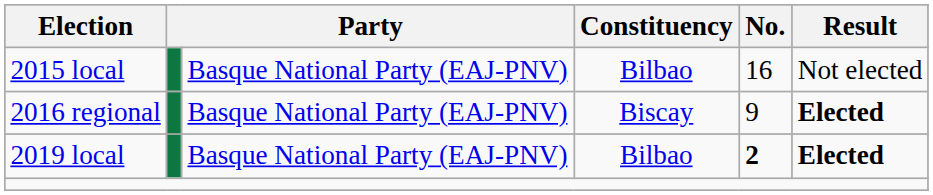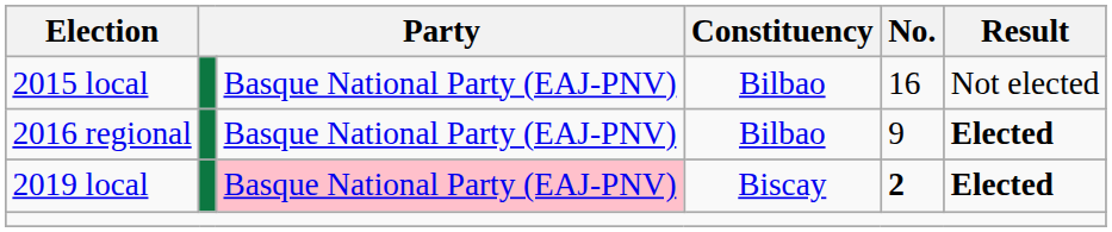2016 regional | Constituency: Biscay -> Bilbao
2019 local | column 3: no background -> pink background
2019 local | Constituency: Bilbao -> Biscay
